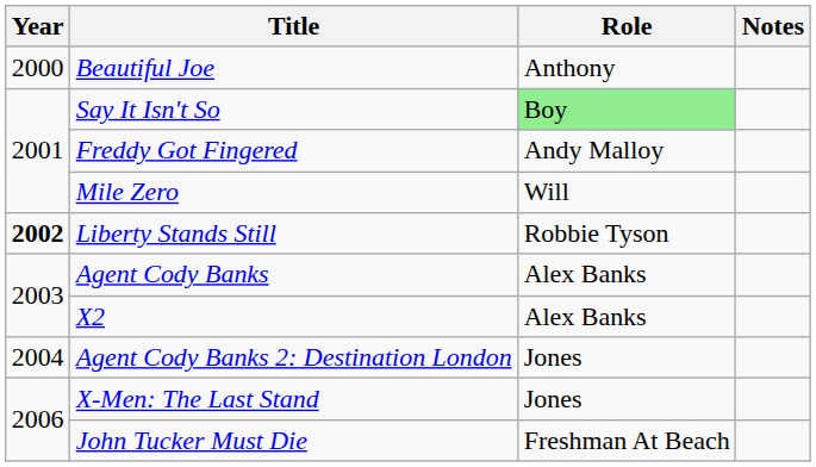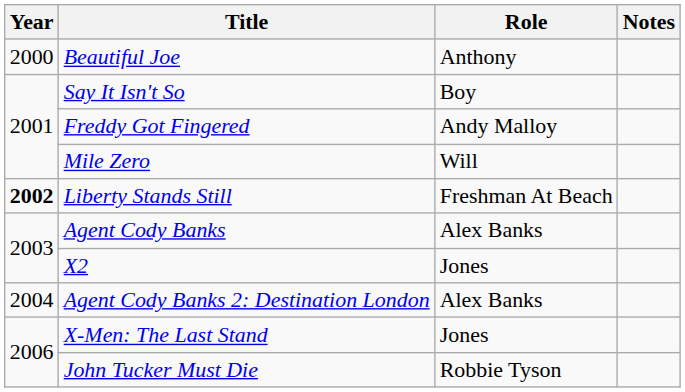Say It Isn't So | Role: lightgreen background -> no background
Liberty Stands Still | Role: Robbie Tyson -> Freshman At Beach
X2 | Role: Alex Banks -> Jones
Agent Cody Banks 2: Destination London | Role: Jones -> Alex Banks
John Tucker Must Die | Role: Freshman At Beach -> Robbie Tyson
